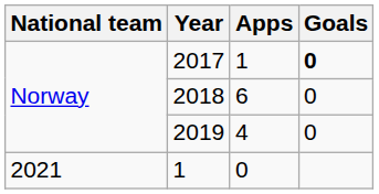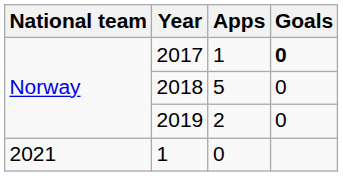2018 | Apps: 6 -> 5
2019 | Apps: 4 -> 2
